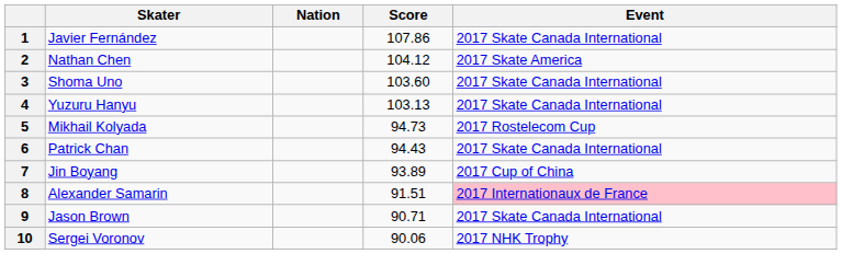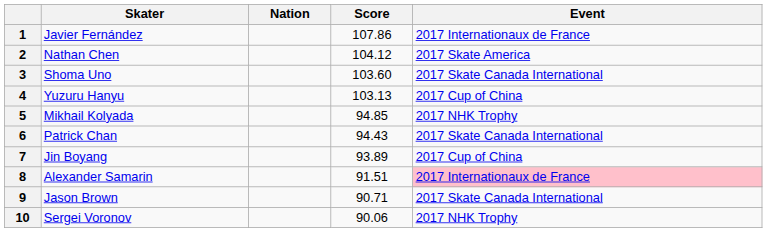1 | Event: 2017 Skate Canada International -> 2017 Internationaux de France
4 | Event: 2017 Skate Canada International -> 2017 Cup of China
5 | Score: 94.73 -> 94.85
5 | Event: 2017 Rostelecom Cup -> 2017 NHK Trophy
